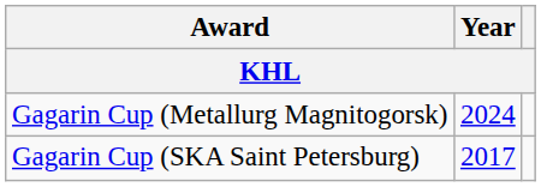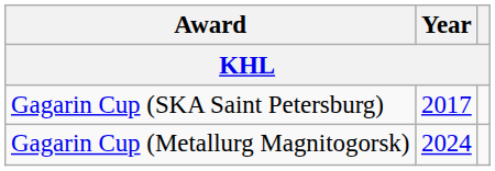rows swapped: Gagarin Cup (SKA Saint Petersburg) <-> Gagarin Cup (Metallurg Magnitogorsk)
